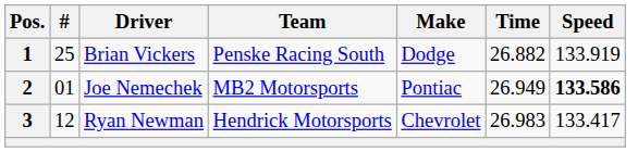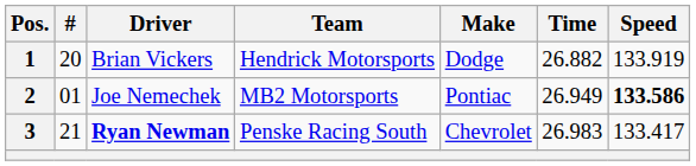1 | #: 25 -> 20
1 | Team: Penske Racing South -> Hendrick Motorsports
3 | #: 12 -> 21
3 | Driver: normal -> bold
3 | Team: Hendrick Motorsports -> Penske Racing South
